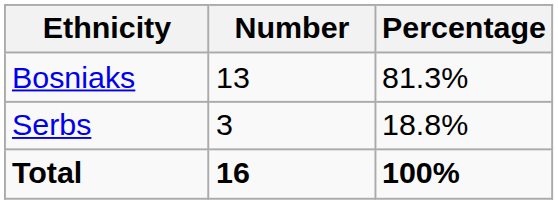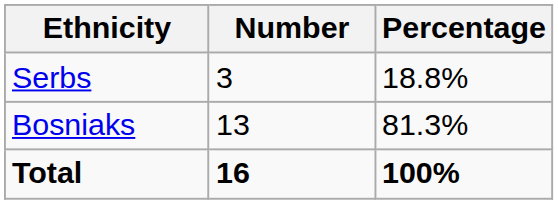rows swapped: Bosniaks <-> Serbs
